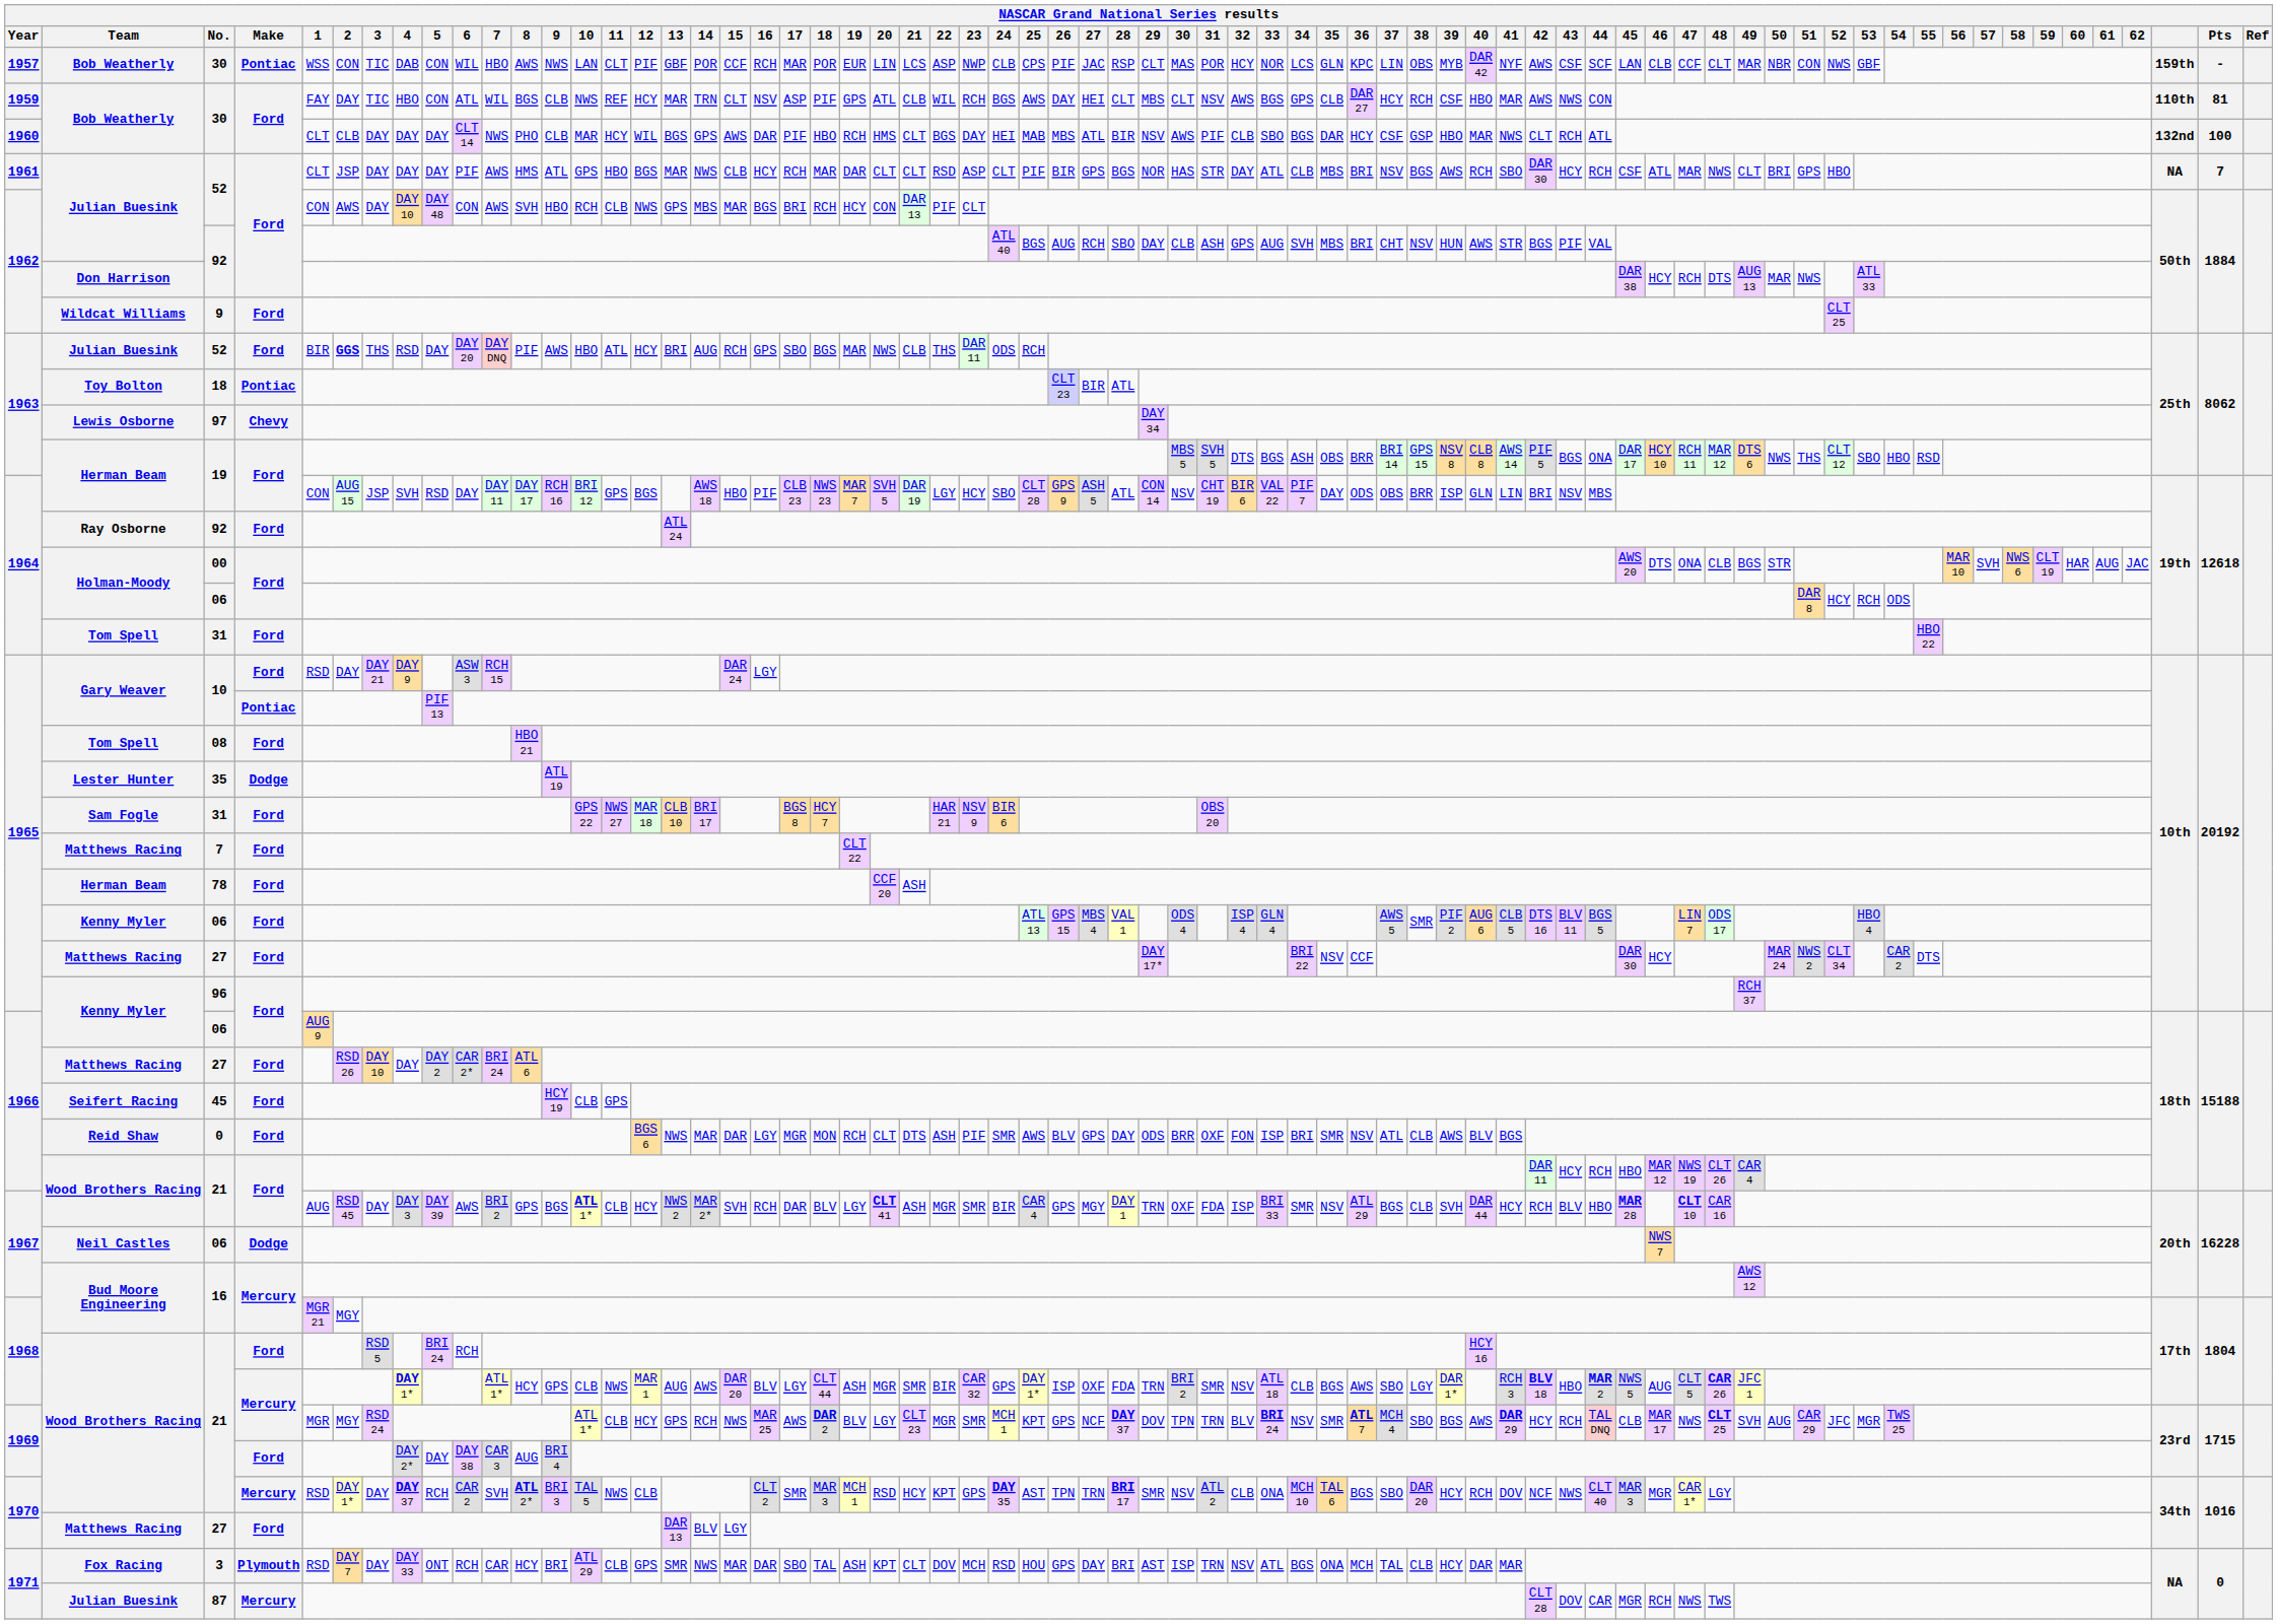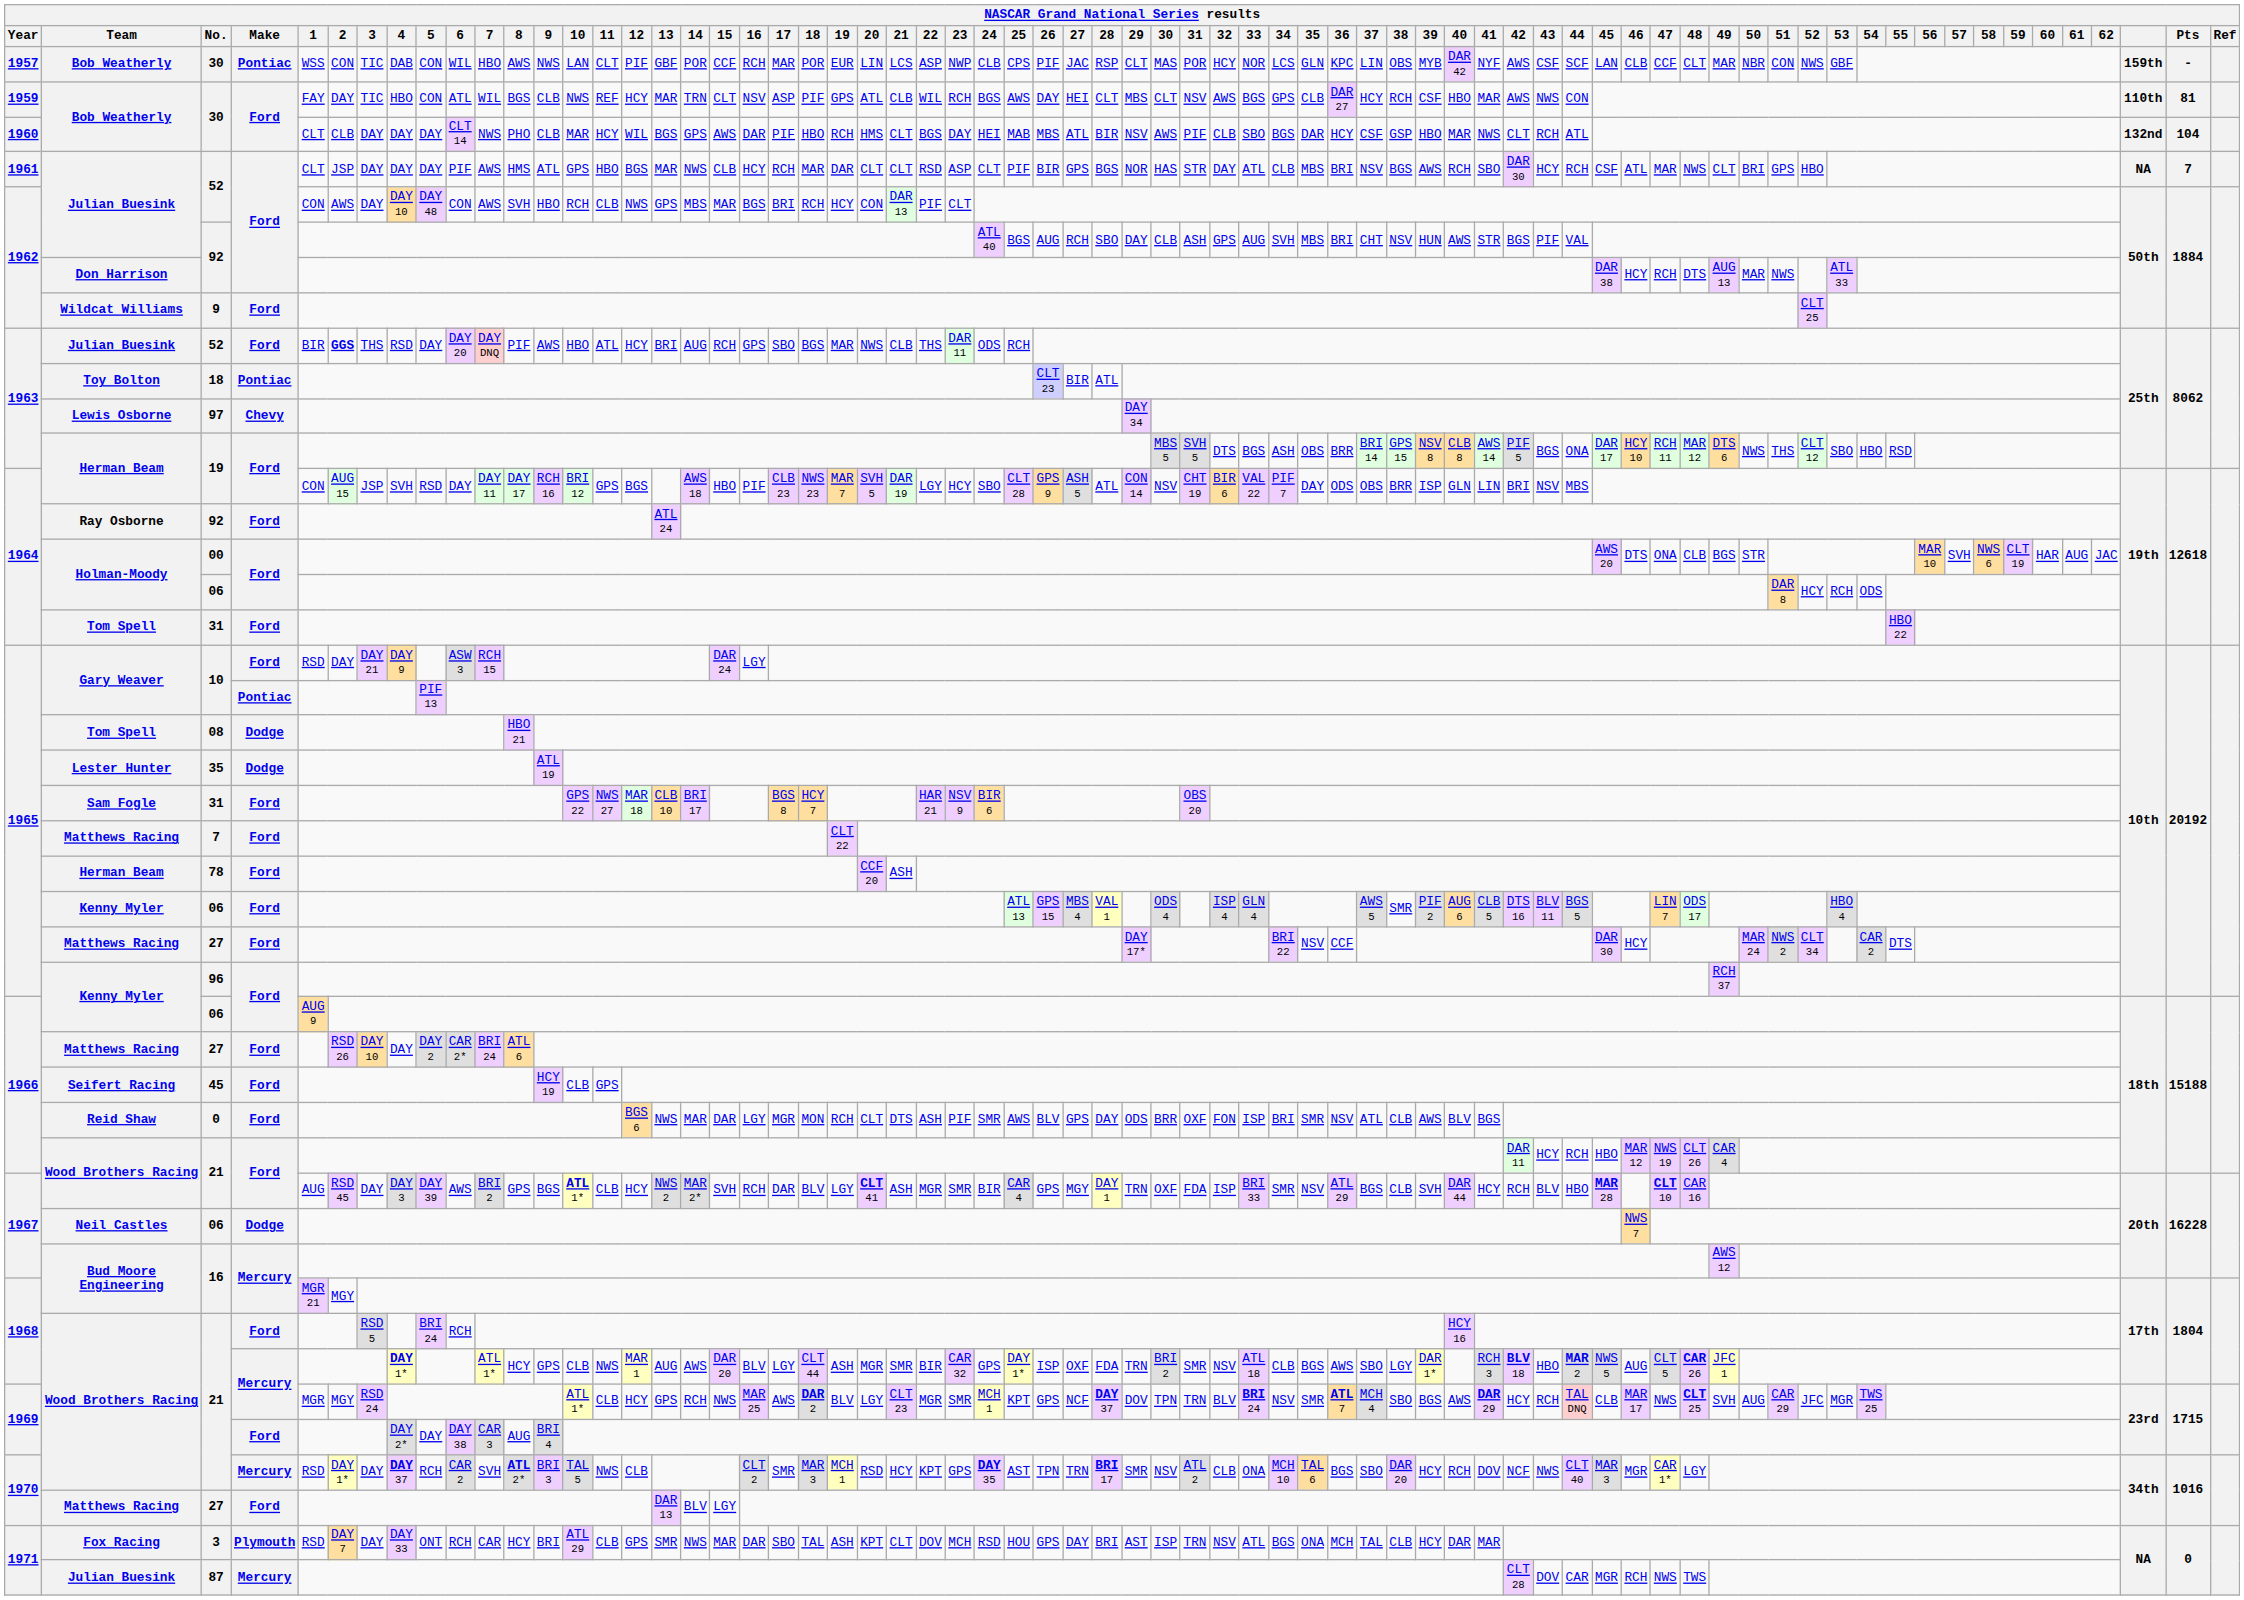1960 / 30 | Pts: 100 -> 104
08 | Make: Ford -> Dodge
